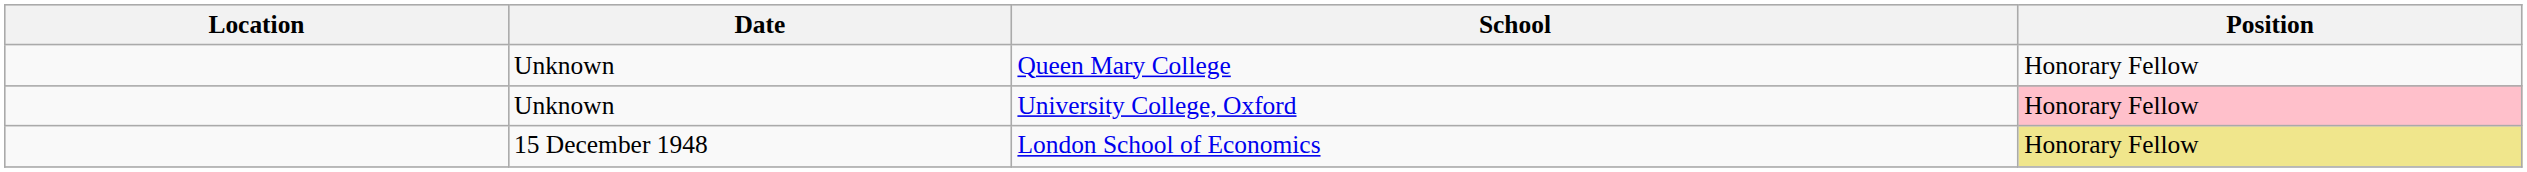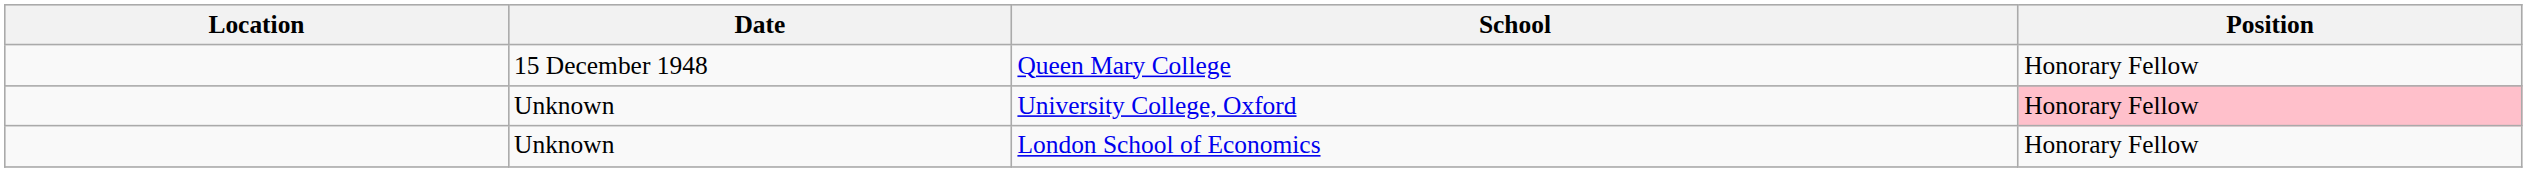Queen Mary College | Date: Unknown -> 15 December 1948
London School of Economics | Date: 15 December 1948 -> Unknown
London School of Economics | Position: khaki background -> no background
